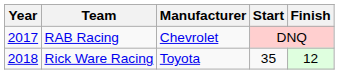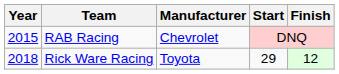RAB Racing | Year: 2017 -> 2015
Rick Ware Racing | Start: 35 -> 29
